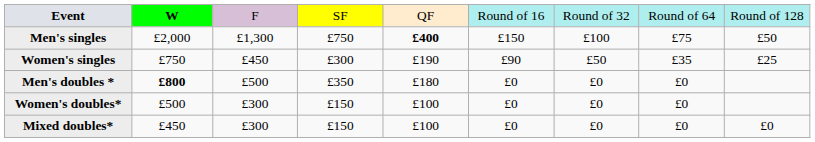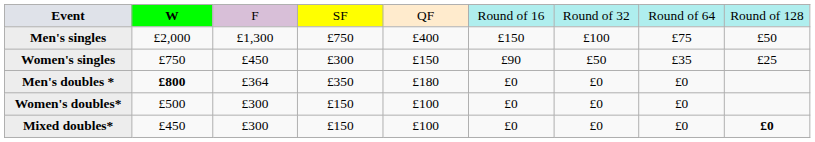Men's singles | column 5: bold -> normal
Women's singles | column 5: £190 -> £150
Men's doubles * | column 3: £500 -> £364
Mixed doubles* | column 9: normal -> bold
